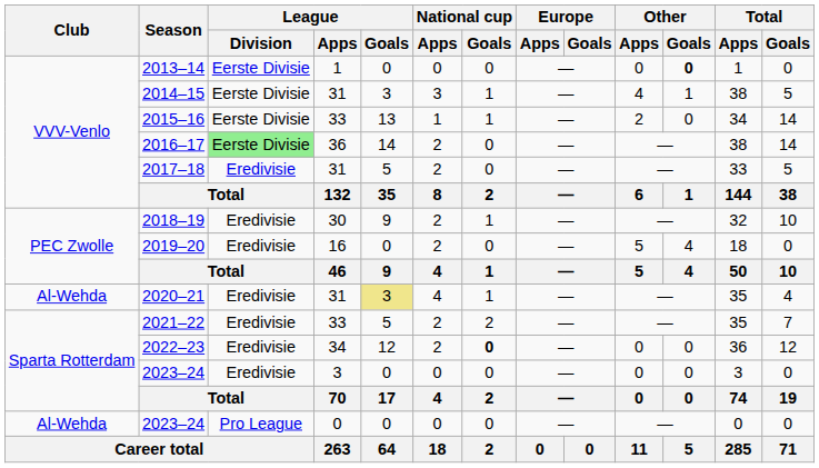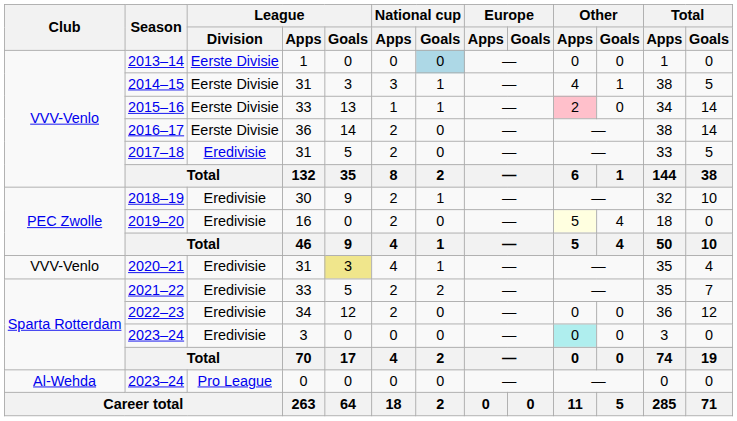2013–14 | National cup / Goals: no background -> lightblue background
2013–14 | Other / Goals: bold -> normal
2015–16 | Other / Apps: no background -> pink background
2016–17 | League / Division: lightgreen background -> no background
2019–20 | Other / Apps: no background -> lightyellow background
2020–21 | Club: Al-Wehda -> VVV-Venlo
2022–23 | National cup / Goals: bold -> normal
2023–24 / 3 | Other / Apps: no background -> paleturquoise background
